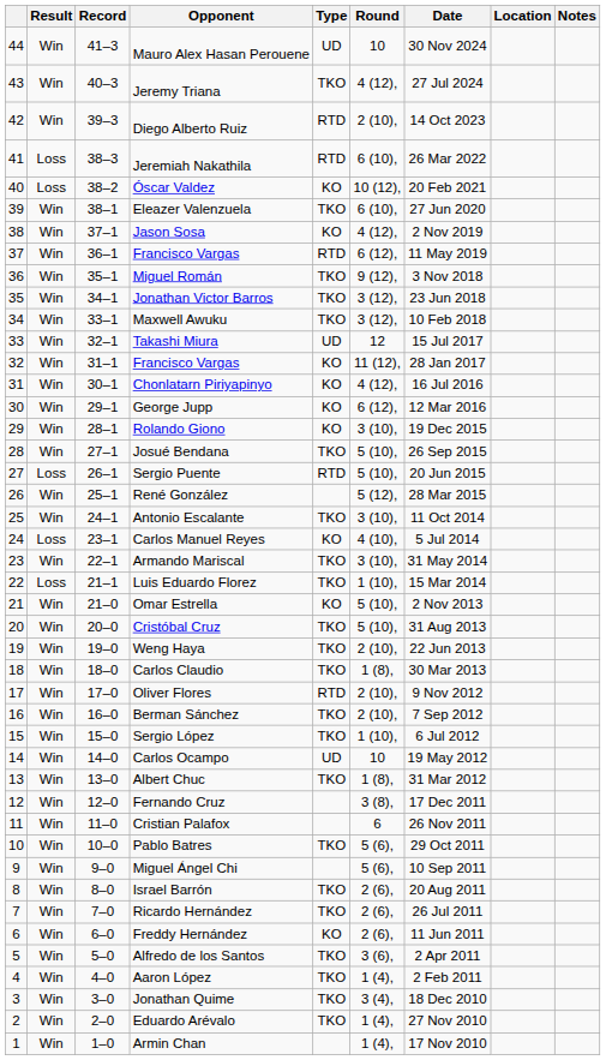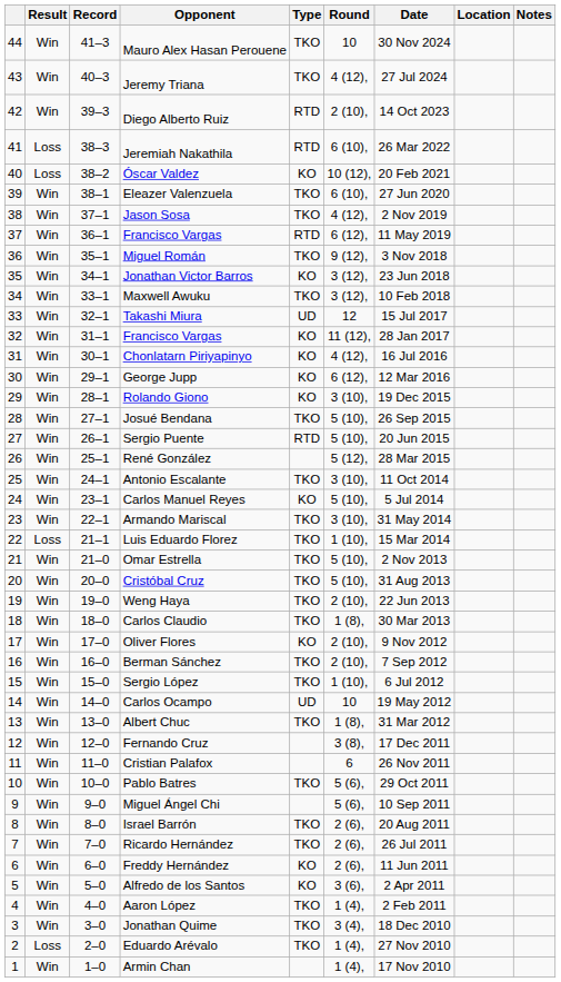Mauro Alex Hasan Perouene | Type: UD -> TKO
Jason Sosa | Type: KO -> TKO
Jonathan Victor Barros | Type: TKO -> KO
Sergio Puente | Result: Loss -> Win
Carlos Manuel Reyes | Result: Loss -> Win
Carlos Manuel Reyes | Round: 4 (10), -> 5 (10),
Omar Estrella | Type: KO -> TKO
Oliver Flores | Type: RTD -> KO
Alfredo de los Santos | Type: TKO -> KO
Eduardo Arévalo | Result: Win -> Loss
